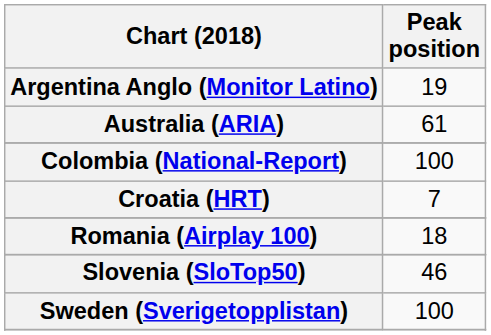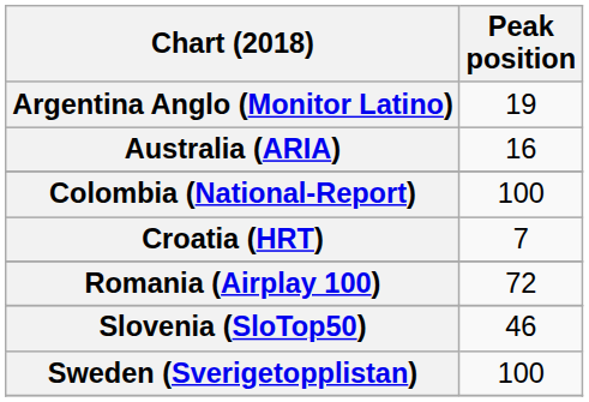Australia (ARIA) | Peak position: 61 -> 16
Romania (Airplay 100) | Peak position: 18 -> 72
